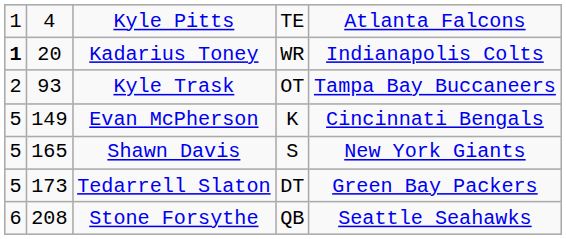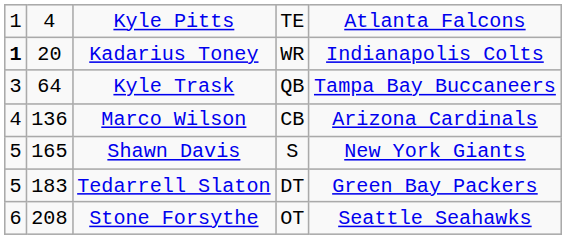Kyle Trask | column 1: 2 -> 3
Kyle Trask | column 2: 93 -> 64
Kyle Trask | column 4: OT -> QB
+ row: 4 | 136 | Marco Wilson | CB | Arizona Cardinals
- row: 5 | 149 | Evan McPherson | K | Cincinnati Bengals
Tedarrell Slaton | column 2: 173 -> 183
Stone Forsythe | column 4: QB -> OT
